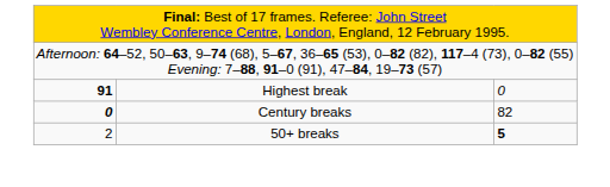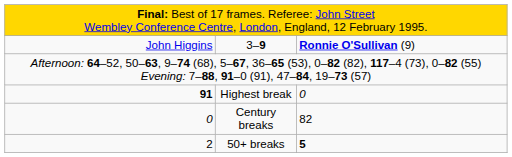+ row: John Higgins | 3–9 | Ronnie O'Sullivan (9)
Century breaks | column 1: bold -> normal
